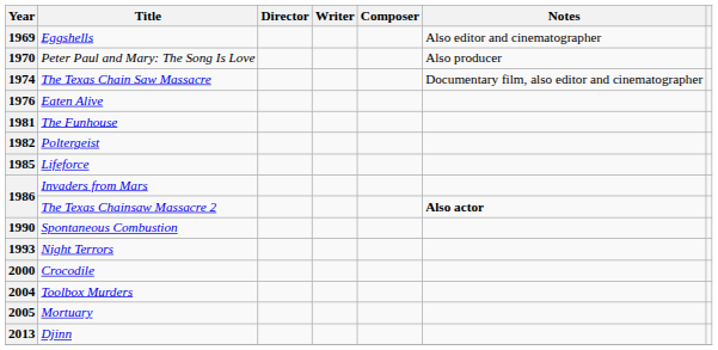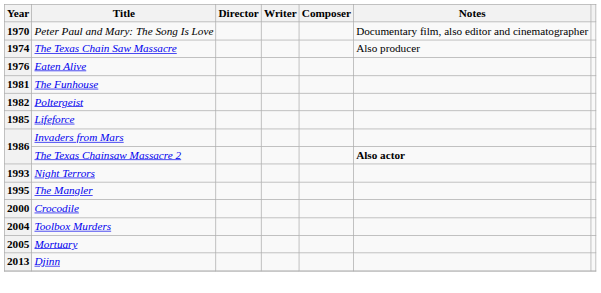- row: 1969 | Eggshells | Also editor and cinematographer
1970 | Notes: Also producer -> Documentary film, also editor and cinematographer
1974 | Notes: Documentary film, also editor and cinematographer -> Also producer
- row: 1990 | Spontaneous Combustion
+ row: 1995 | The Mangler
